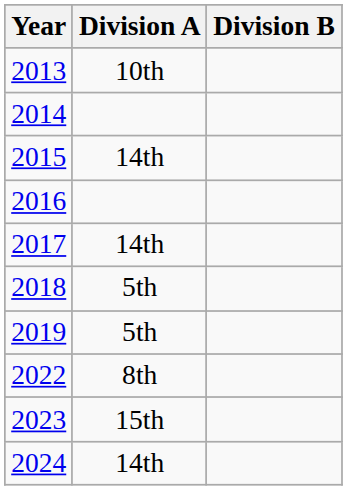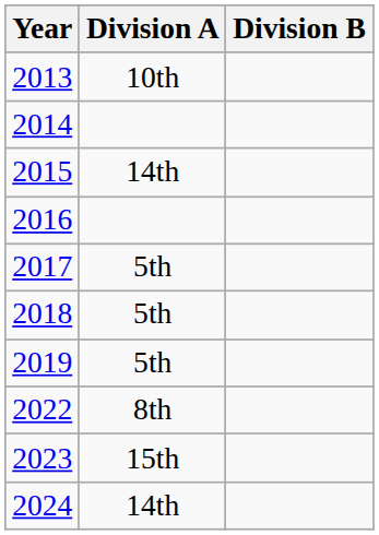2017 | Division A: 14th -> 5th
